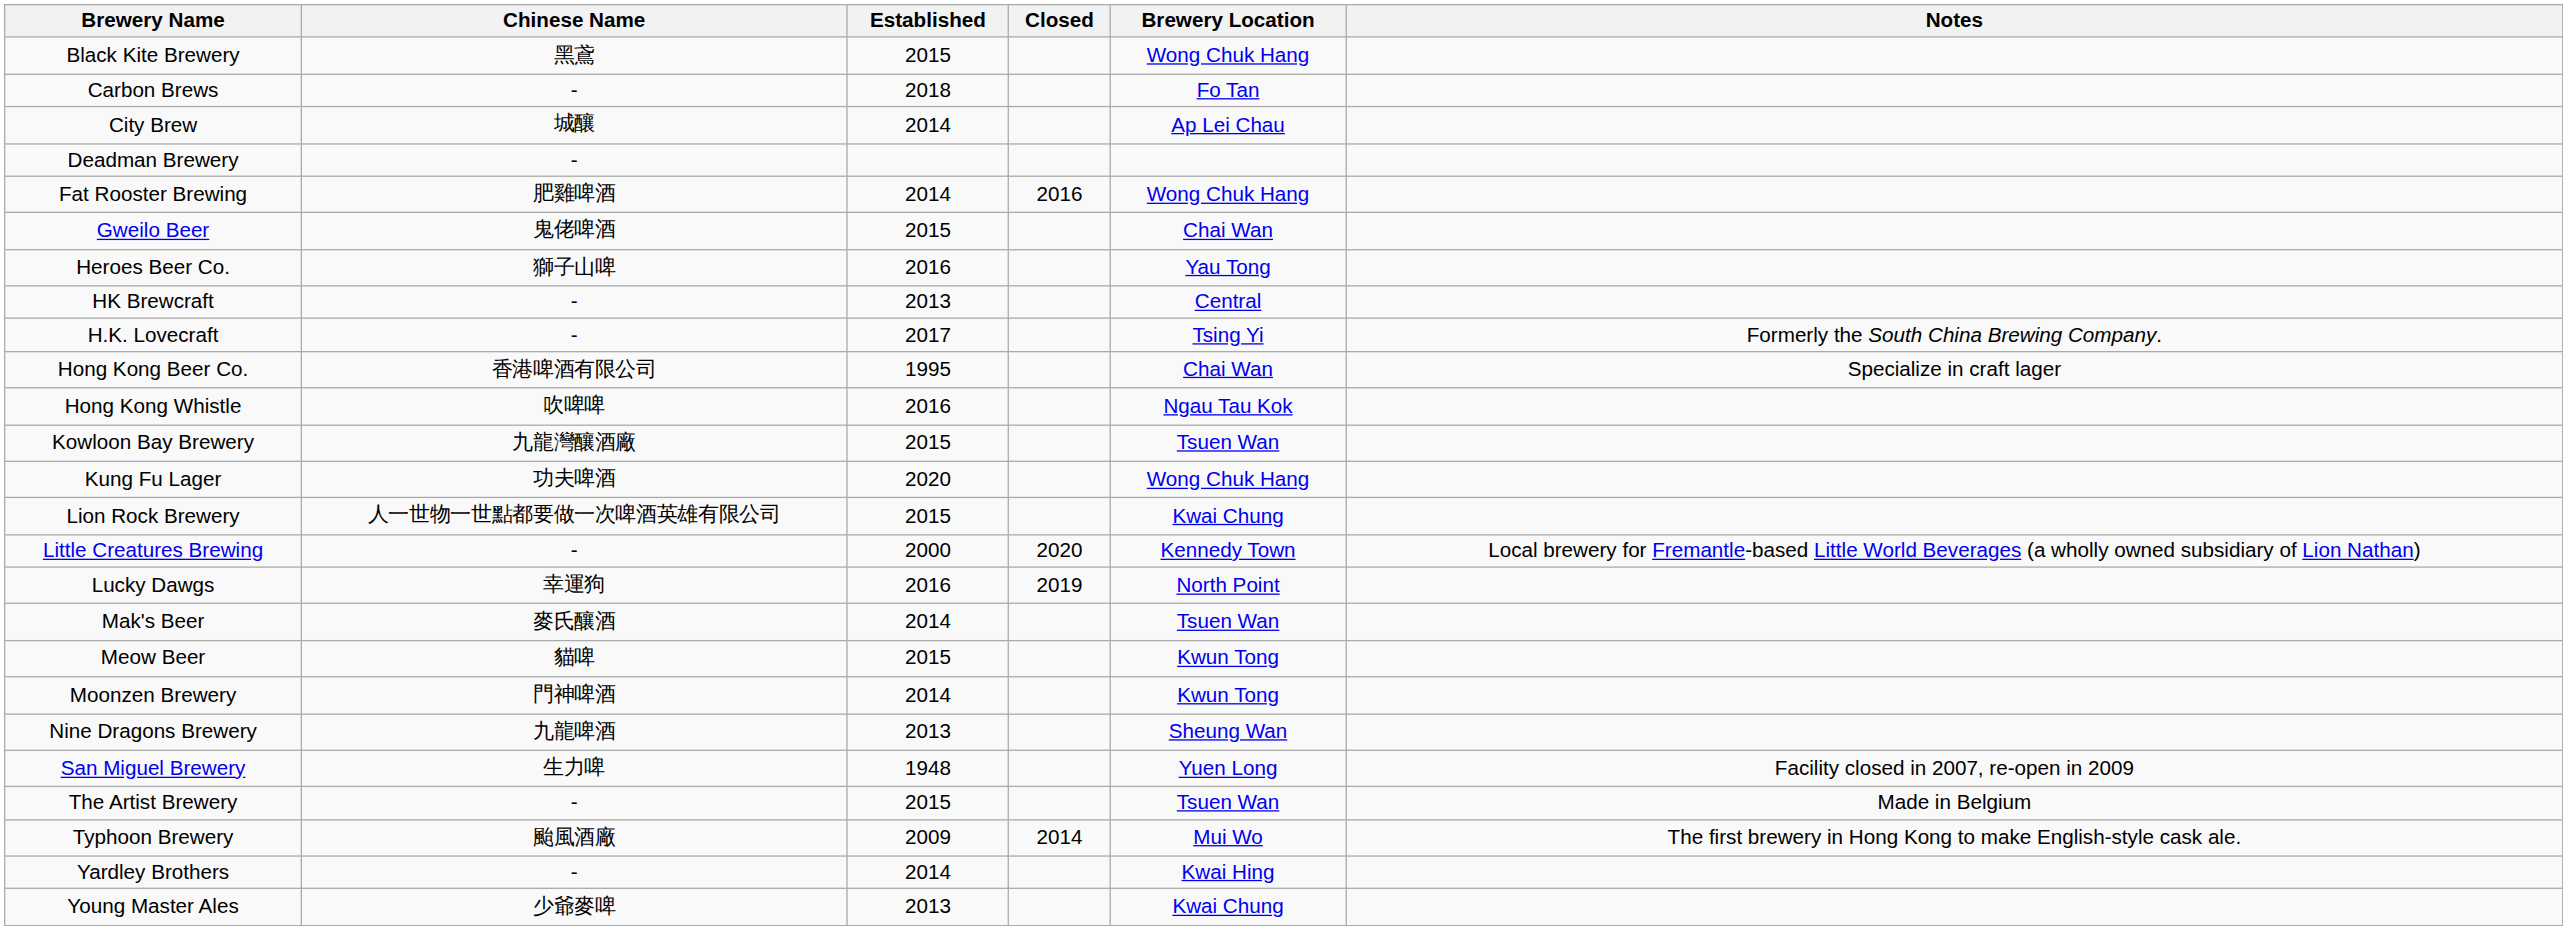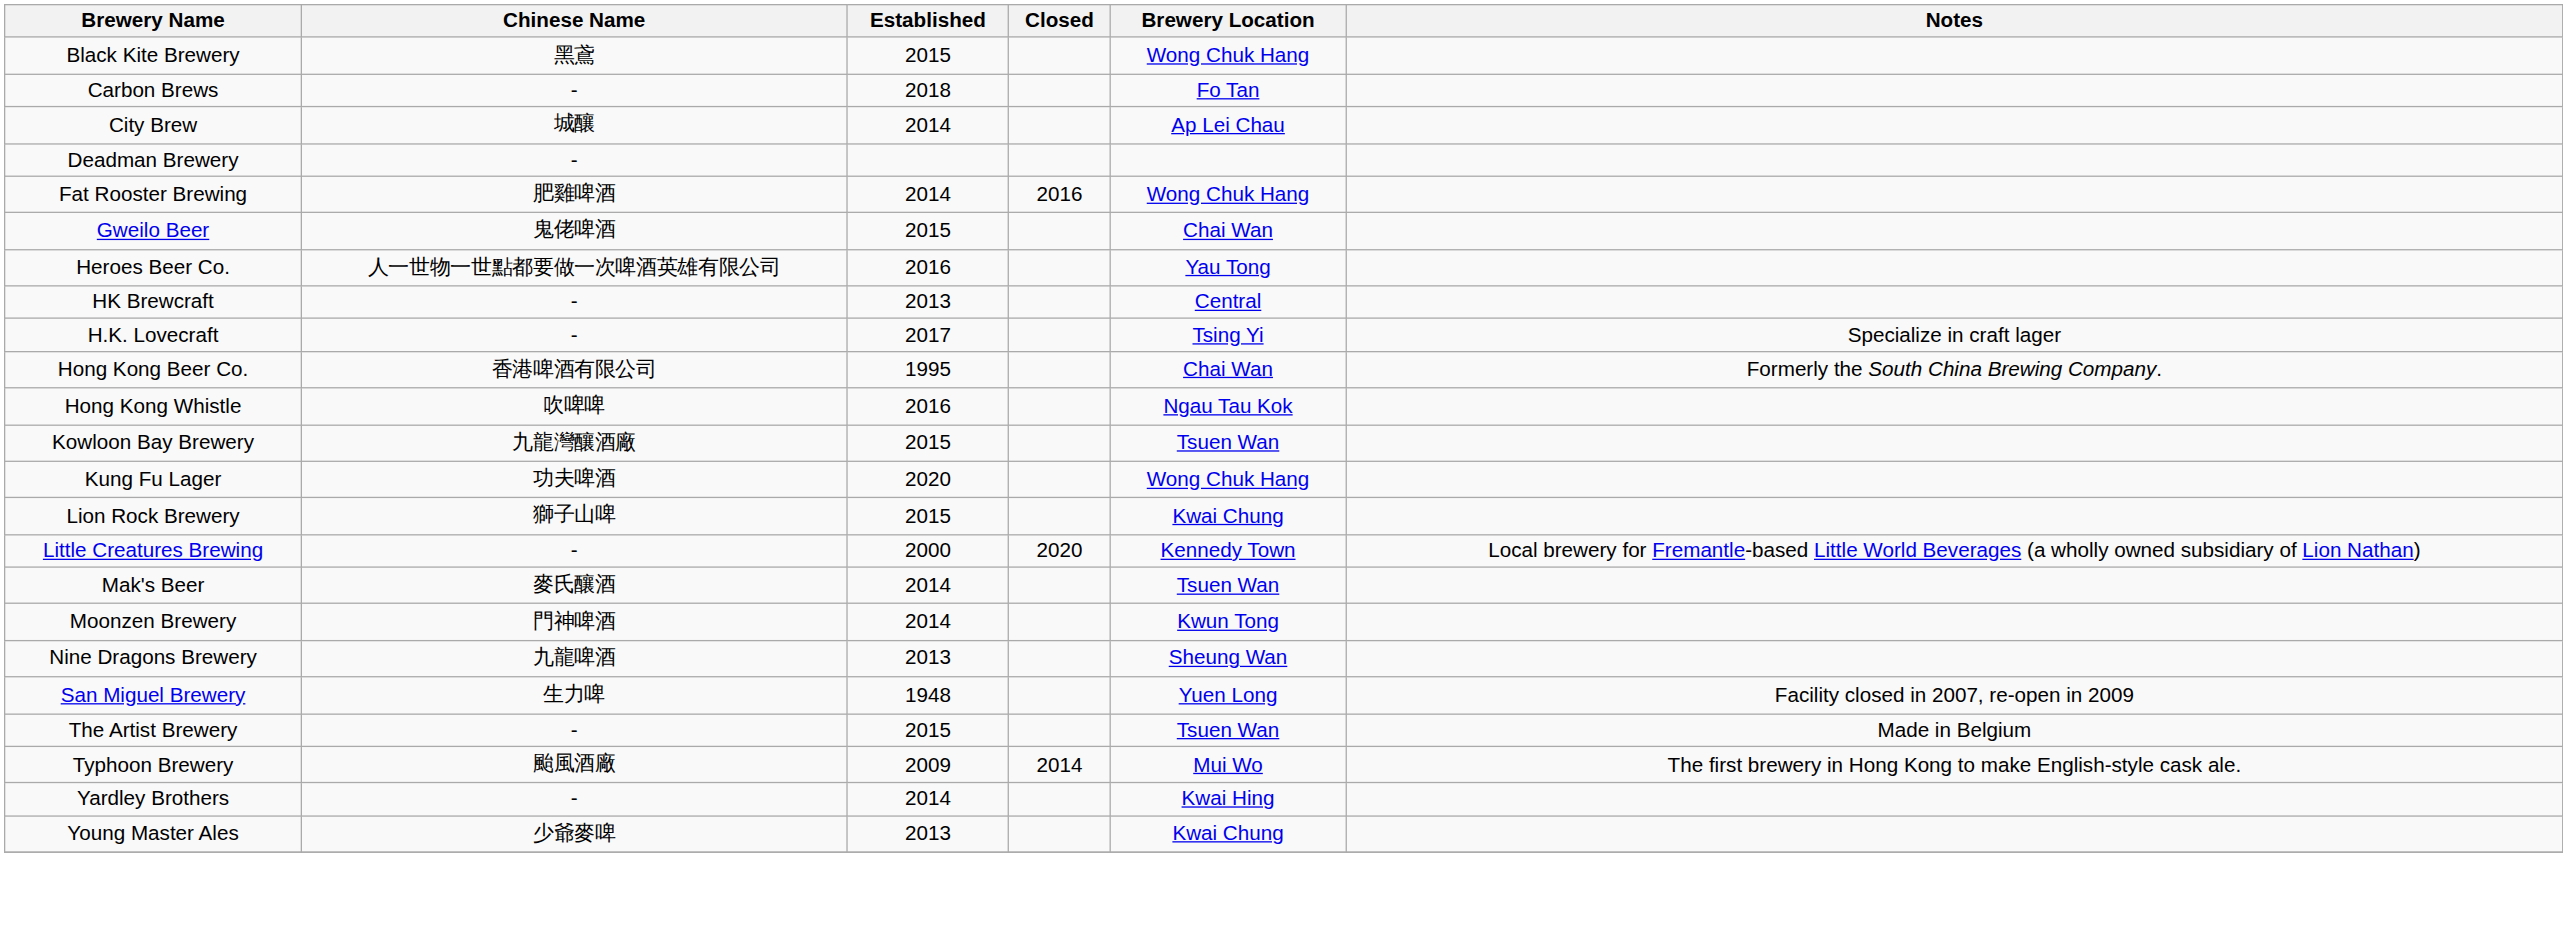Heroes Beer Co. | Chinese Name: 獅子山啤 -> 人一世物一世點都要做一次啤酒英雄有限公司
H.K. Lovecraft | Notes: Formerly the South China Brewing Company. -> Specialize in craft lager
Hong Kong Beer Co. | Notes: Specialize in craft lager -> Formerly the South China Brewing Company.
Lion Rock Brewery | Chinese Name: 人一世物一世點都要做一次啤酒英雄有限公司 -> 獅子山啤
- row: Lucky Dawgs | 幸運狗 | 2016 | 2019 | North Point
- row: Meow Beer | 貓啤 | 2015 | Kwun Tong
